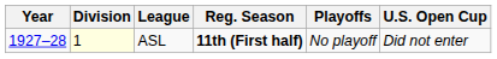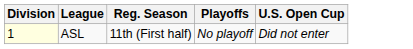- column: Year | 1927–28
ASL | Reg. Season: bold -> normal
